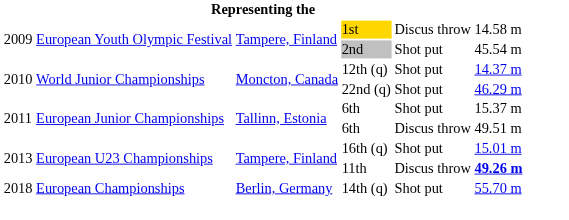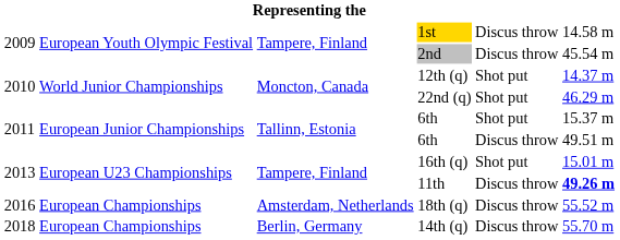2nd | column 5: Shot put -> Discus throw
+ row: 2016 | European Championships | Amsterdam, Netherlands | 18th (q) | Discus throw | 55.52 m
14th (q) | column 5: Shot put -> Discus throw
